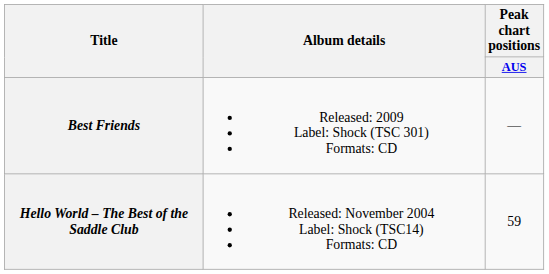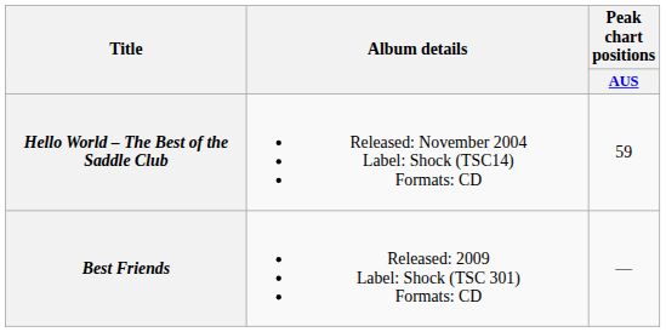rows swapped: Hello World – The Best of the Saddle Club <-> Best Friends
